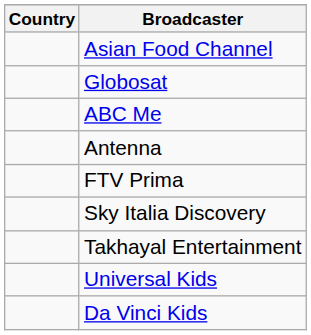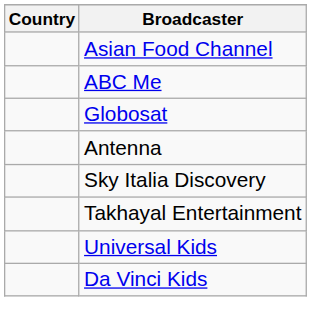rows swapped: ABC Me <-> Globosat
- row: FTV Prima
